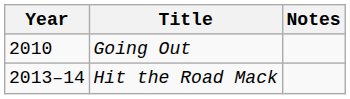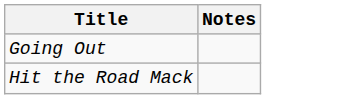- column: Year | 2010 | 2013–14
